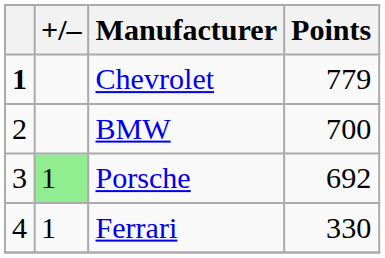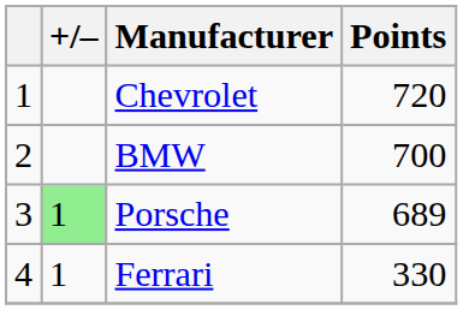Chevrolet | column 1: bold -> normal
Chevrolet | Points: 779 -> 720
Porsche | Points: 692 -> 689
